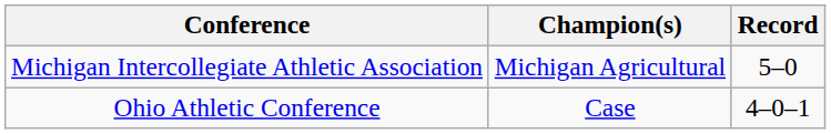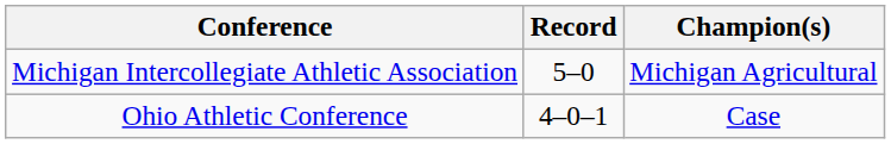columns swapped: Champion(s) <-> Record
